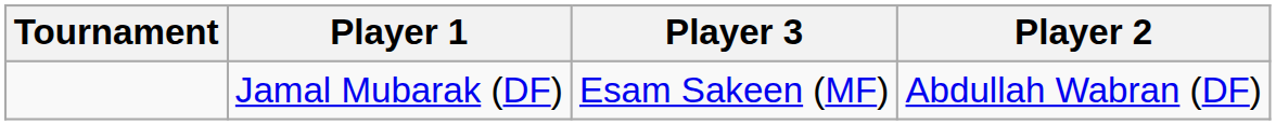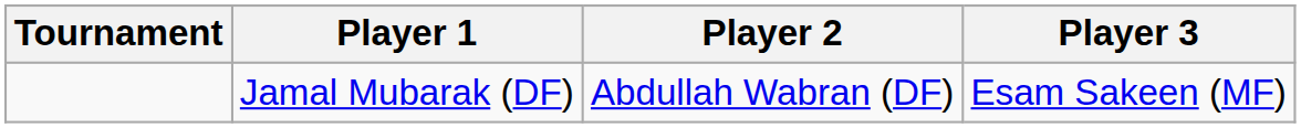columns swapped: Player 2 <-> Player 3
